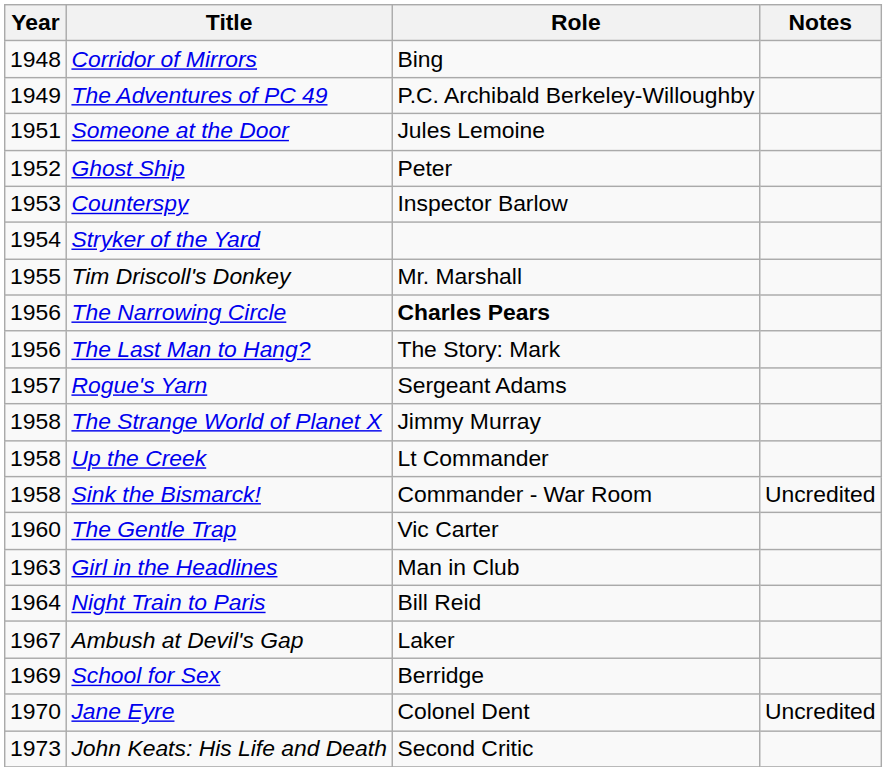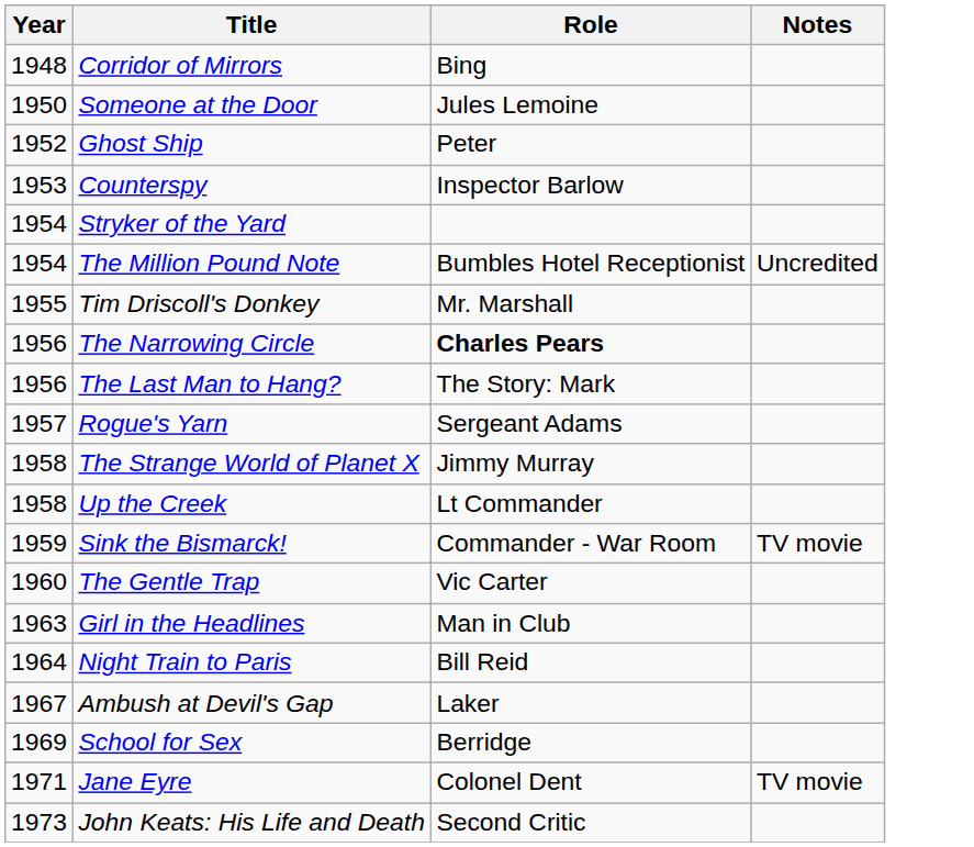- row: 1949 | The Adventures of PC 49 | P.C. Archibald Berkeley-Willoughby
Someone at the Door | Year: 1951 -> 1950
+ row: 1954 | The Million Pound Note | Bumbles Hotel Receptionist | Uncredited
Sink the Bismarck! | Year: 1958 -> 1959
Sink the Bismarck! | Notes: Uncredited -> TV movie
Jane Eyre | Year: 1970 -> 1971
Jane Eyre | Notes: Uncredited -> TV movie
